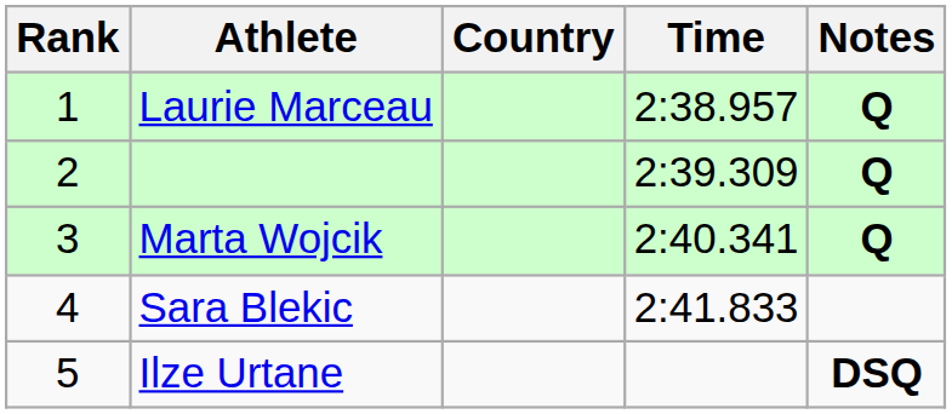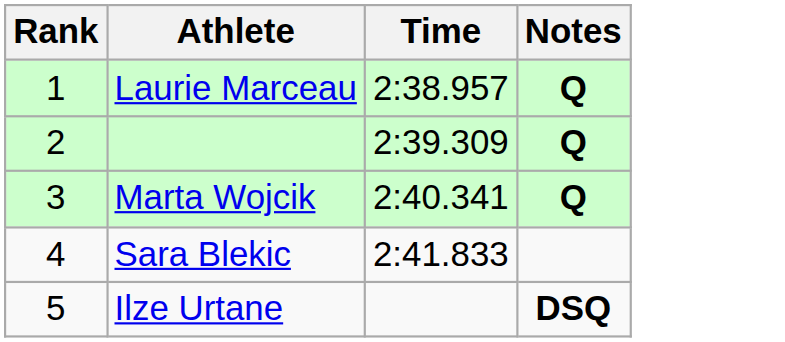- column: Country
